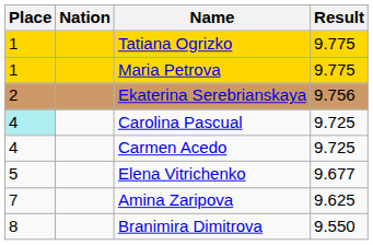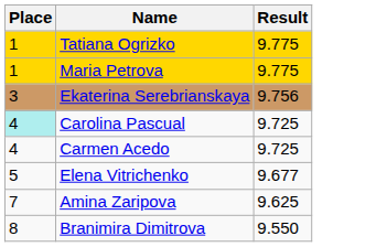- column: Nation
Ekaterina Serebrianskaya | Place: 2 -> 3
